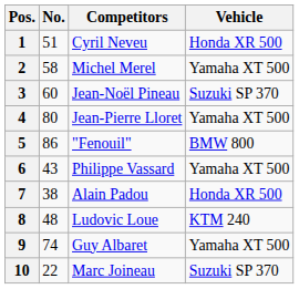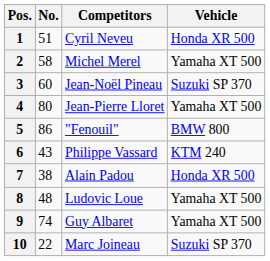6 | Vehicle: Yamaha XT 500 -> KTM 240
8 | Vehicle: KTM 240 -> Yamaha XT 500
